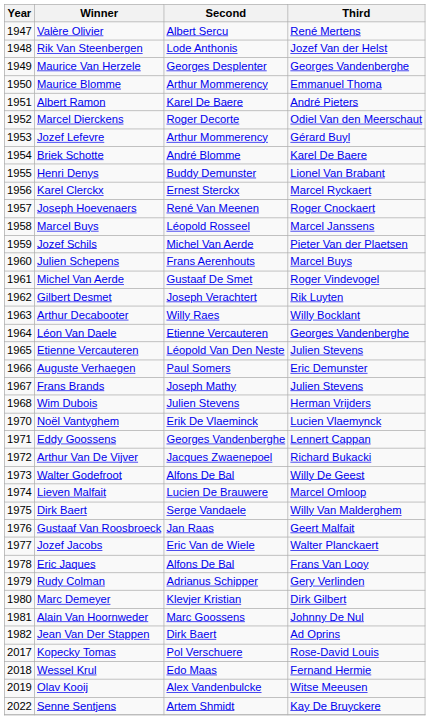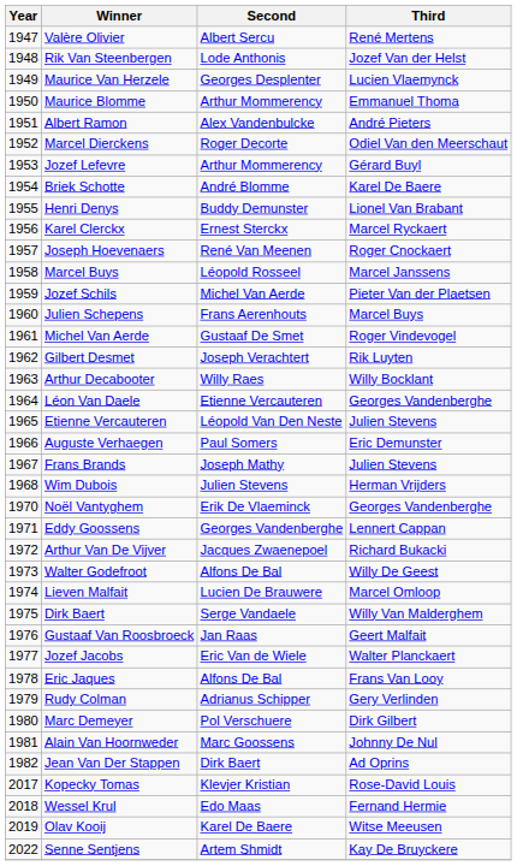Maurice Van Herzele | Third: Georges Vandenberghe -> Lucien Vlaemynck
Albert Ramon | Second: Karel De Baere -> Alex Vandenbulcke
Noël Vantyghem | Third: Lucien Vlaemynck -> Georges Vandenberghe
Marc Demeyer | Second: Klevjer Kristian -> Pol Verschuere
Kopecky Tomas | Second: Pol Verschuere -> Klevjer Kristian
Olav Kooij | Second: Alex Vandenbulcke -> Karel De Baere
